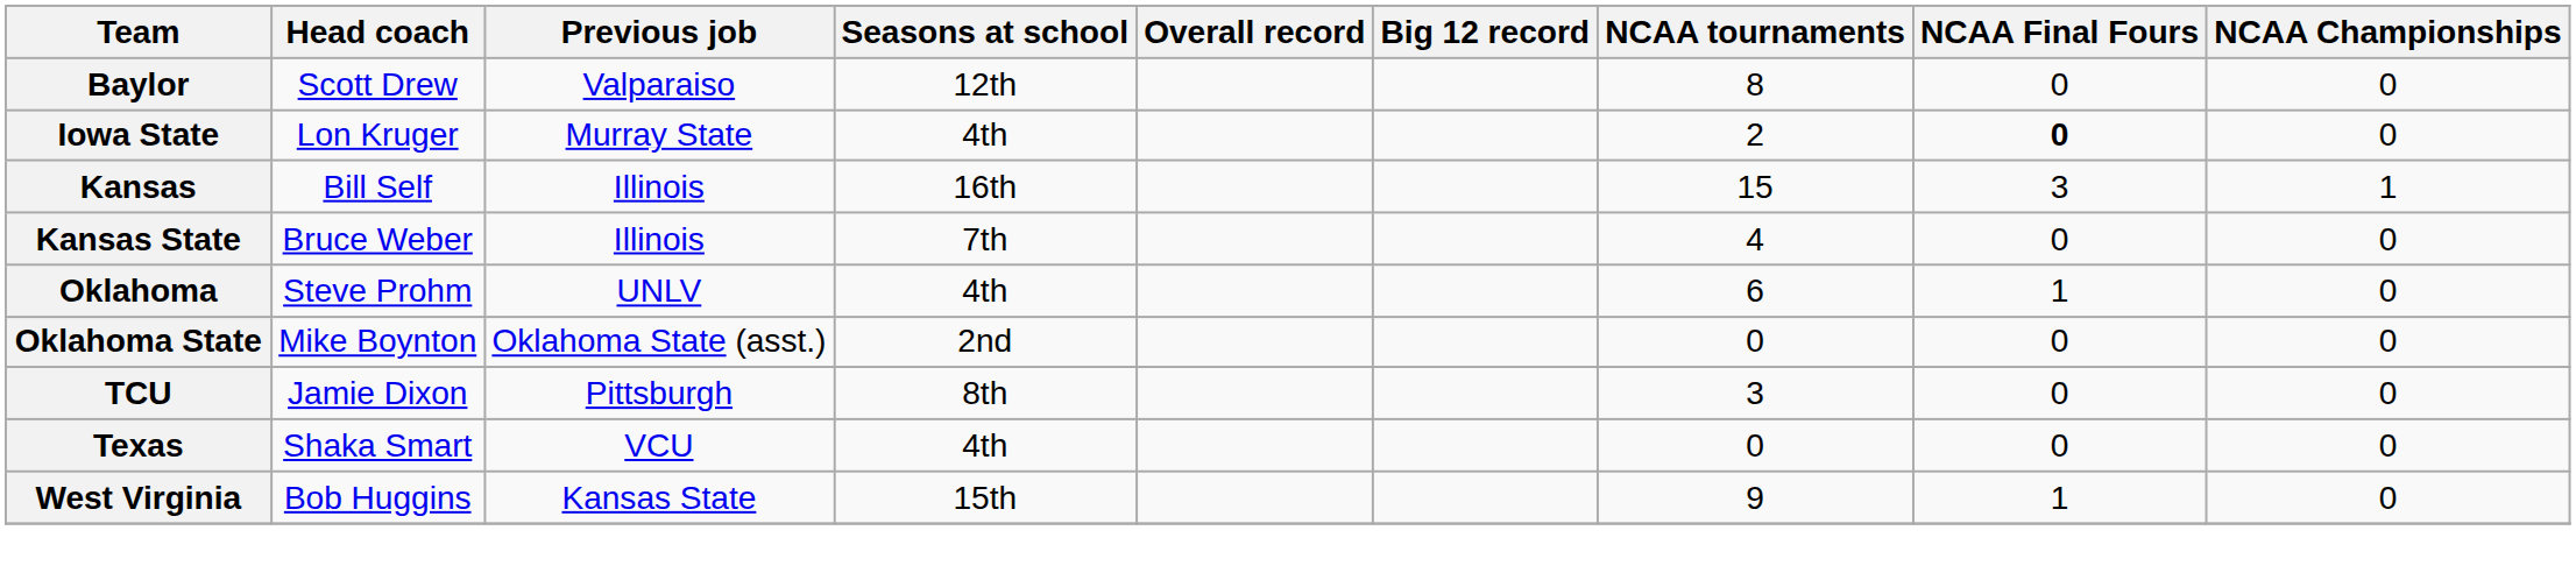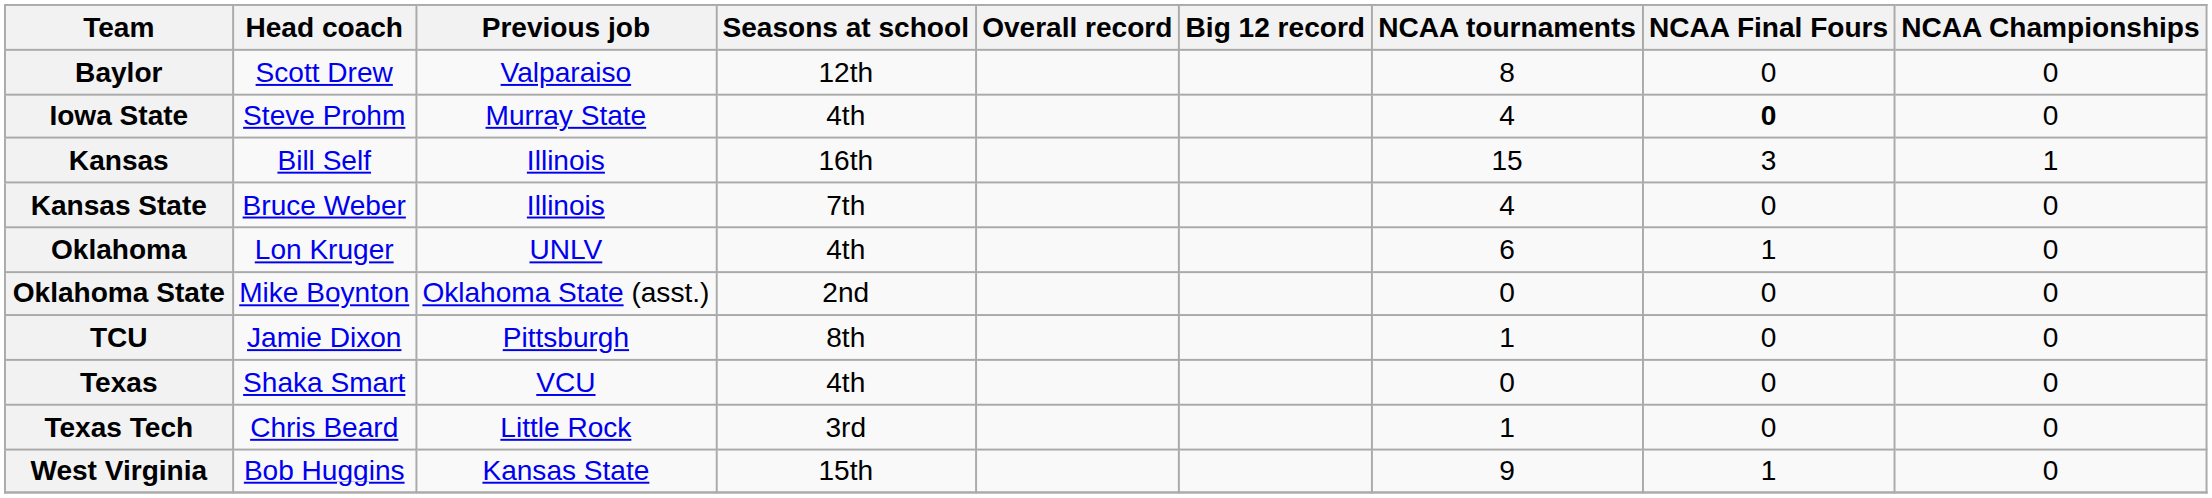Iowa State | Head coach: Lon Kruger -> Steve Prohm
Iowa State | NCAA tournaments: 2 -> 4
Oklahoma | Head coach: Steve Prohm -> Lon Kruger
TCU | NCAA tournaments: 3 -> 1
+ row: Texas Tech | Chris Beard | Little Rock | 3rd | 1 | 0 | 0
